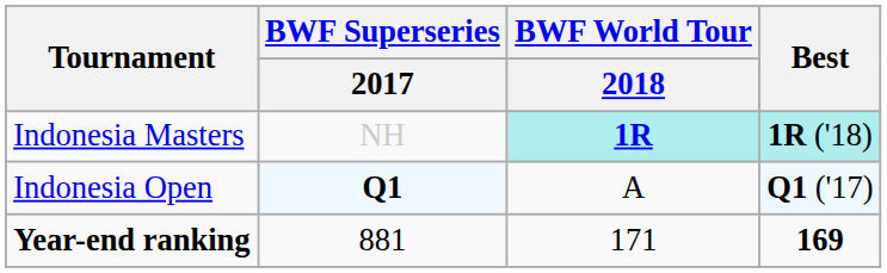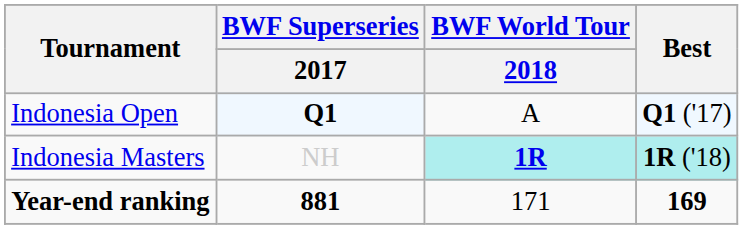rows swapped: Indonesia Masters <-> Indonesia Open
Year-end ranking | BWF Superseries / 2017: normal -> bold
